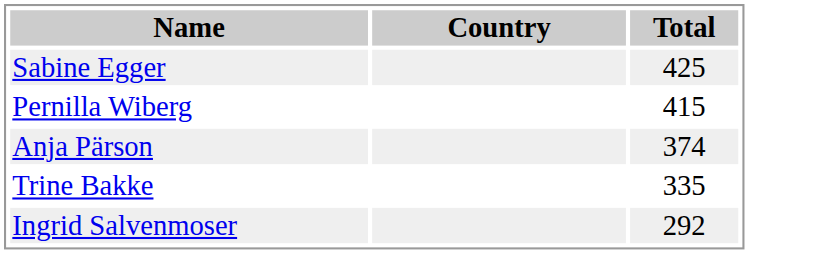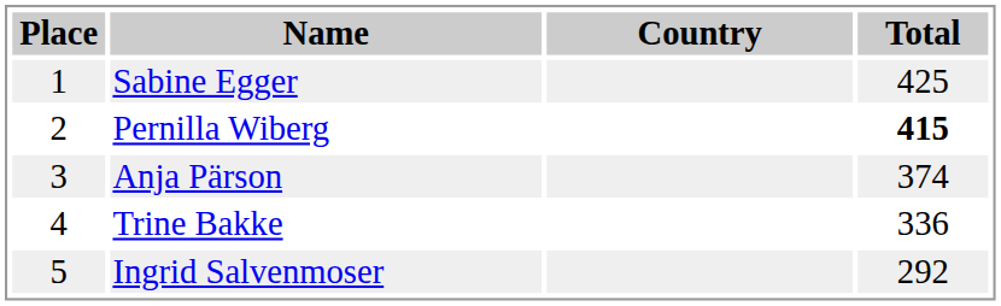+ column: Place | 1 | 2 | 3 | 4 | 5
Pernilla Wiberg | Total: normal -> bold
Trine Bakke | Total: 335 -> 336
